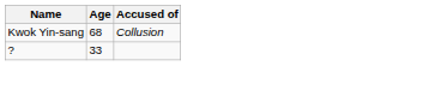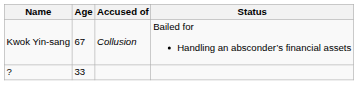+ column: Status | Bailed for Handling an absconder’s financial assets
Kwok Yin-sang | Age: 68 -> 67
